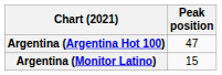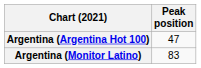Argentina (Monitor Latino) | Peak position: 15 -> 83
